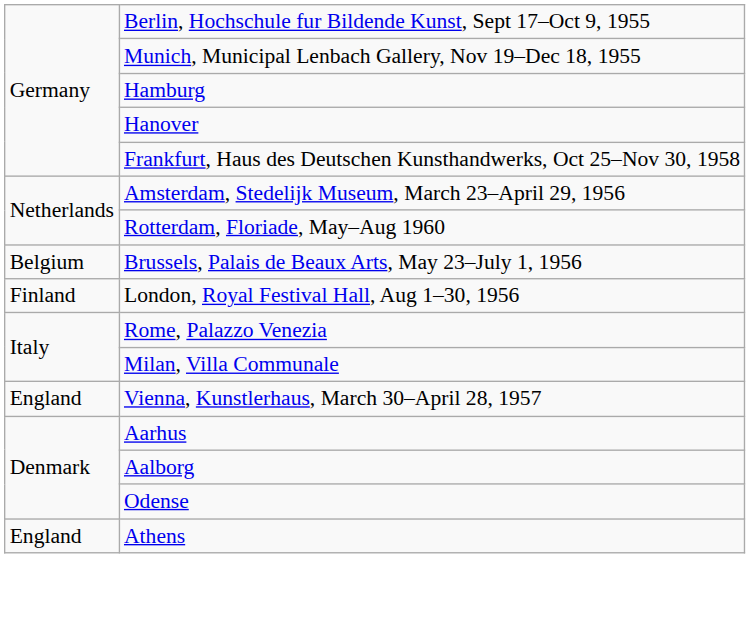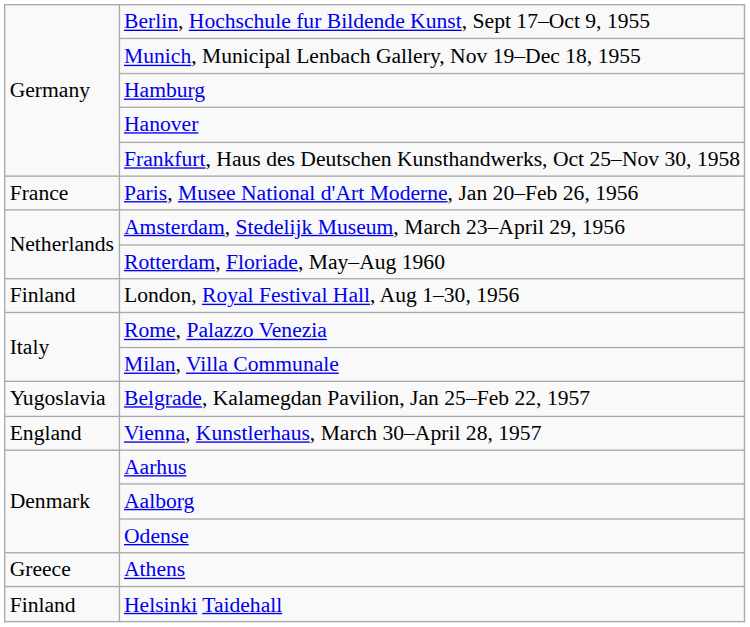+ row: France | Paris, Musee National d'Art Moderne, Jan 20–Feb 26, 1956
- row: Belgium | Brussels, Palais de Beaux Arts, May 23–July 1, 1956
+ row: Yugoslavia | Belgrade, Kalamegdan Pavilion, Jan 25–Feb 22, 1957
Athens | column 1: England -> Greece
+ row: Finland | Helsinki Taidehall
